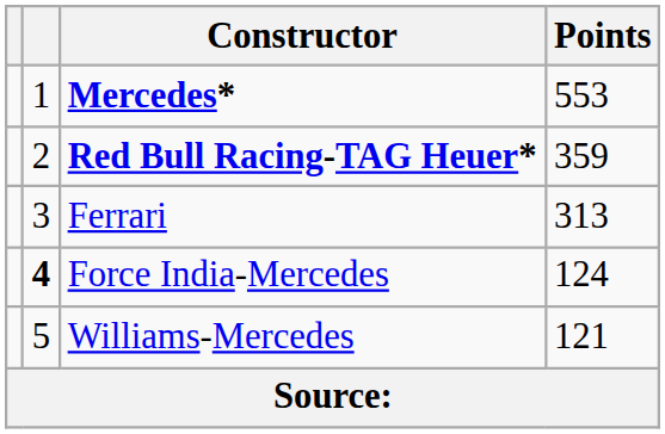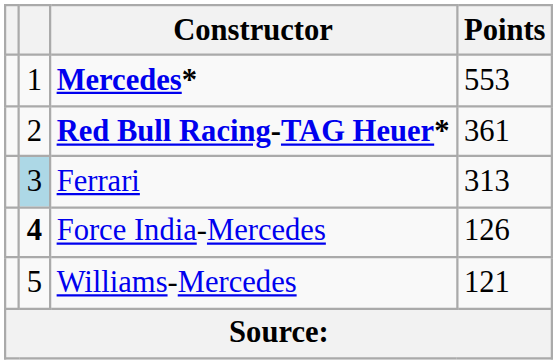Red Bull Racing-TAG Heuer* | Points: 359 -> 361
Ferrari | column 2: no background -> lightblue background
Force India-Mercedes | Points: 124 -> 126
